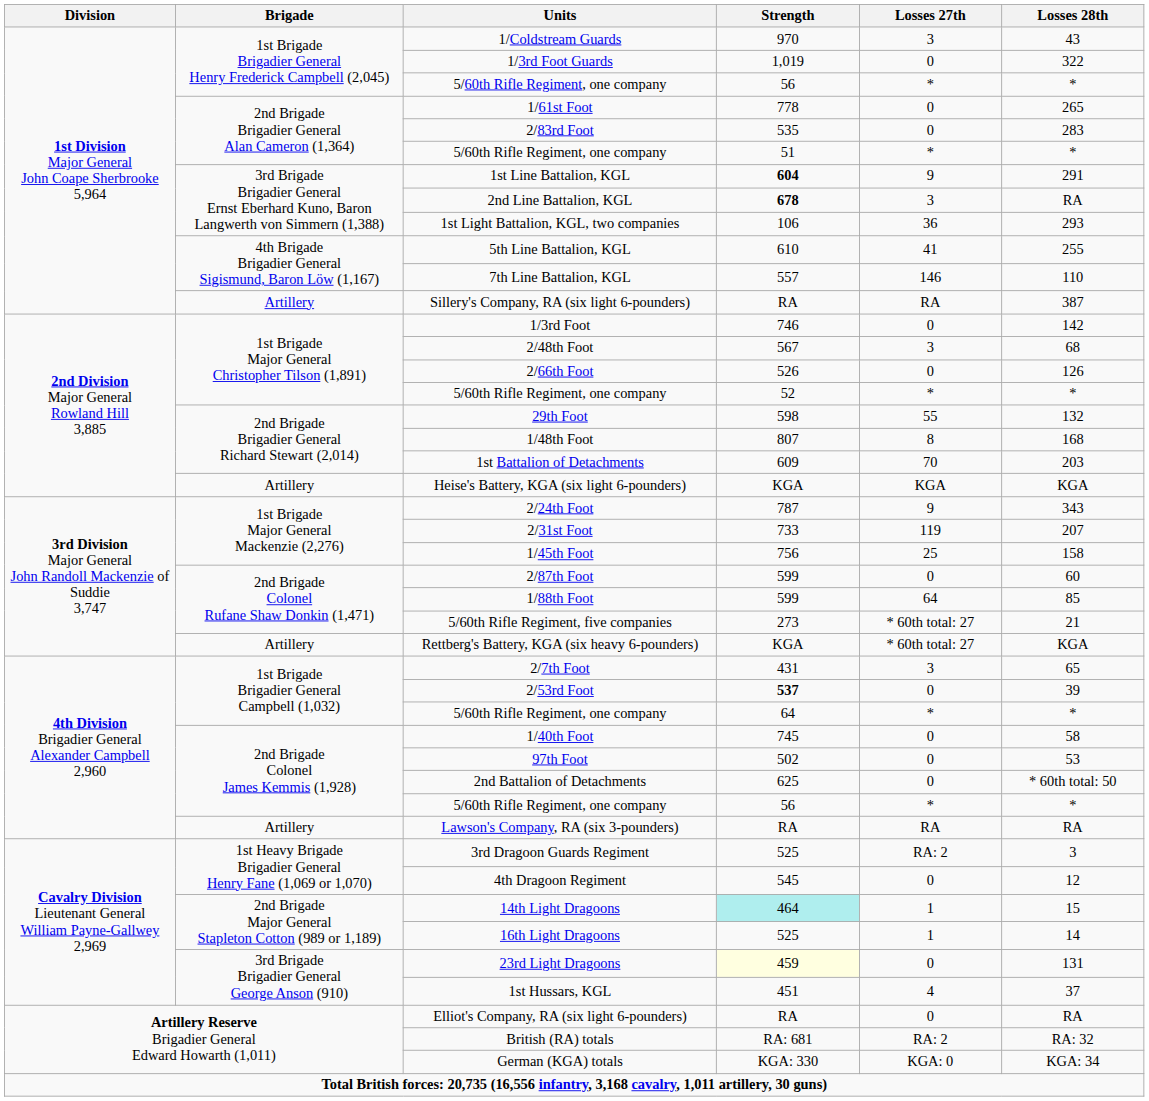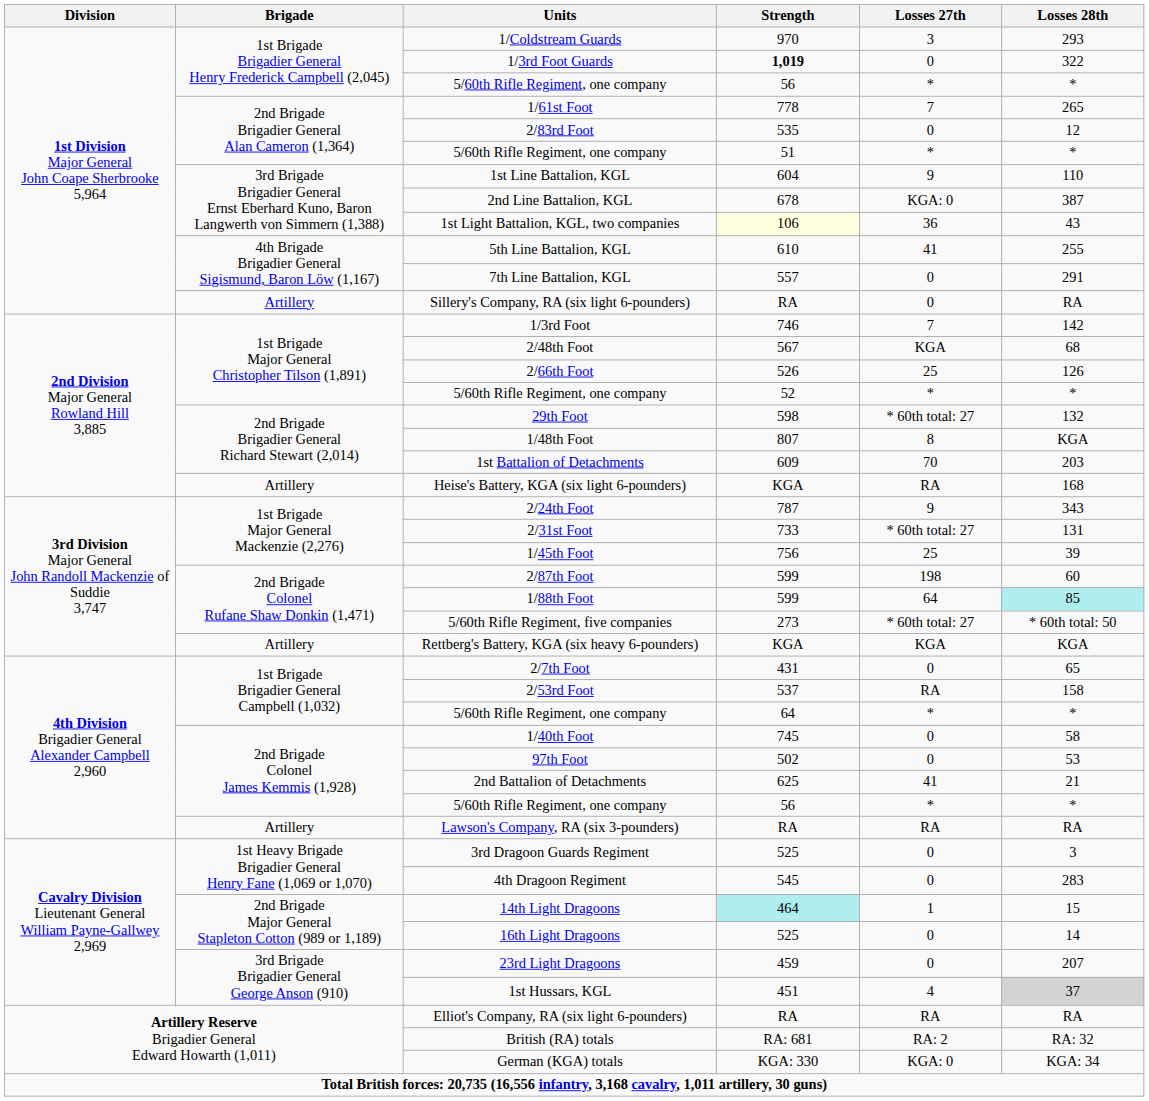1/Coldstream Guards | Losses 28th: 43 -> 293
1/3rd Foot Guards | Strength: normal -> bold
1/61st Foot | Losses 27th: 0 -> 7
2/83rd Foot | Losses 28th: 283 -> 12
1st Line Battalion, KGL | Strength: bold -> normal
1st Line Battalion, KGL | Losses 28th: 291 -> 110
2nd Line Battalion, KGL | Strength: bold -> normal
2nd Line Battalion, KGL | Losses 27th: 3 -> KGA: 0
2nd Line Battalion, KGL | Losses 28th: RA -> 387
1st Light Battalion, KGL, two companies | Strength: no background -> lightyellow background
1st Light Battalion, KGL, two companies | Losses 28th: 293 -> 43
7th Line Battalion, KGL | Losses 27th: 146 -> 0
7th Line Battalion, KGL | Losses 28th: 110 -> 291
Sillery's Company, RA (six light 6-pounders) | Losses 27th: RA -> 0
Sillery's Company, RA (six light 6-pounders) | Losses 28th: 387 -> RA
1/3rd Foot | Losses 27th: 0 -> 7
2/48th Foot | Losses 27th: 3 -> KGA
2/66th Foot | Losses 27th: 0 -> 25
29th Foot | Losses 27th: 55 -> * 60th total: 27
1/48th Foot | Losses 28th: 168 -> KGA
Heise's Battery, KGA (six light 6-pounders) | Losses 27th: KGA -> RA
Heise's Battery, KGA (six light 6-pounders) | Losses 28th: KGA -> 168
2/31st Foot | Losses 27th: 119 -> * 60th total: 27
2/31st Foot | Losses 28th: 207 -> 131
1/45th Foot | Losses 28th: 158 -> 39
2/87th Foot | Losses 27th: 0 -> 198
1/88th Foot | Losses 28th: no background -> paleturquoise background
5/60th Rifle Regiment, five companies | Losses 28th: 21 -> * 60th total: 50
Rettberg's Battery, KGA (six heavy 6-pounders) | Losses 27th: * 60th total: 27 -> KGA
2/7th Foot | Losses 27th: 3 -> 0
2/53rd Foot | Strength: bold -> normal
2/53rd Foot | Losses 27th: 0 -> RA
2/53rd Foot | Losses 28th: 39 -> 158
2nd Battalion of Detachments | Losses 27th: 0 -> 41
2nd Battalion of Detachments | Losses 28th: * 60th total: 50 -> 21
3rd Dragoon Guards Regiment | Losses 27th: RA: 2 -> 0
4th Dragoon Regiment | Losses 28th: 12 -> 283
16th Light Dragoons | Losses 27th: 1 -> 0
23rd Light Dragoons | Strength: lightyellow background -> no background
23rd Light Dragoons | Losses 28th: 131 -> 207
1st Hussars, KGL | Losses 28th: no background -> lightgrey background
Elliot's Company, RA (six light 6-pounders) | Losses 27th: 0 -> RA
